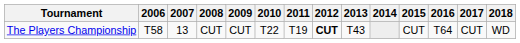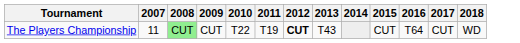- column: 2006 | T58
The Players Championship | 2007: 13 -> 11
The Players Championship | 2008: no background -> lightgreen background
